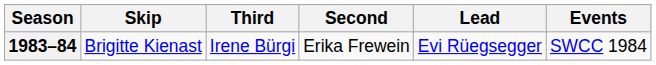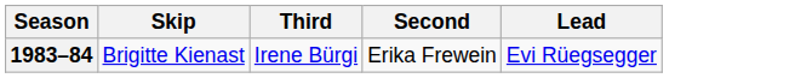- column: Events | SWCC 1984
